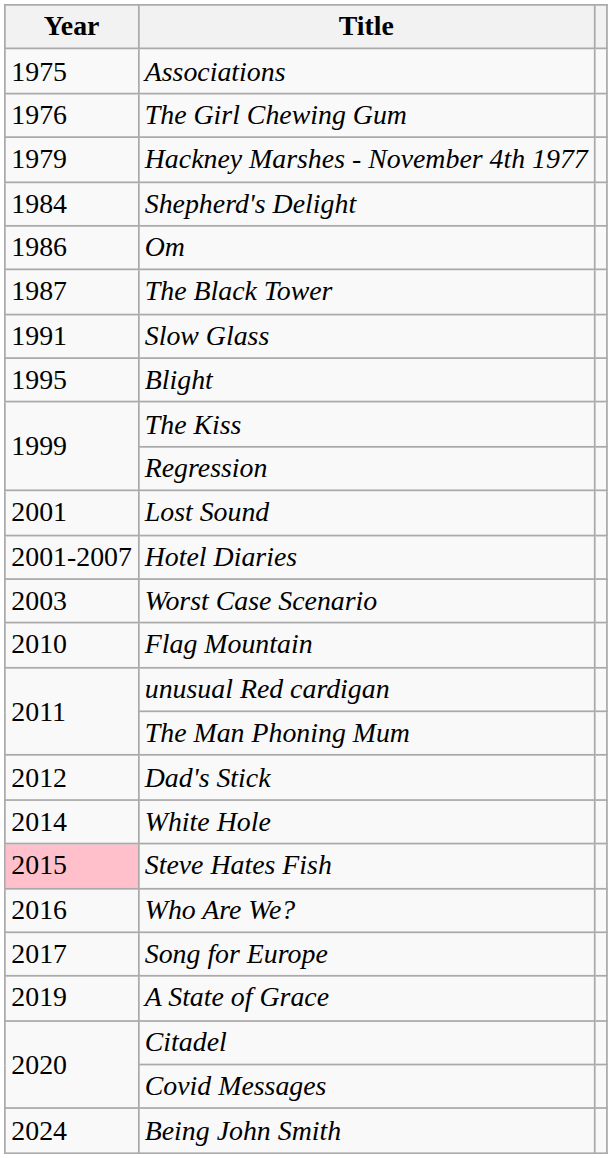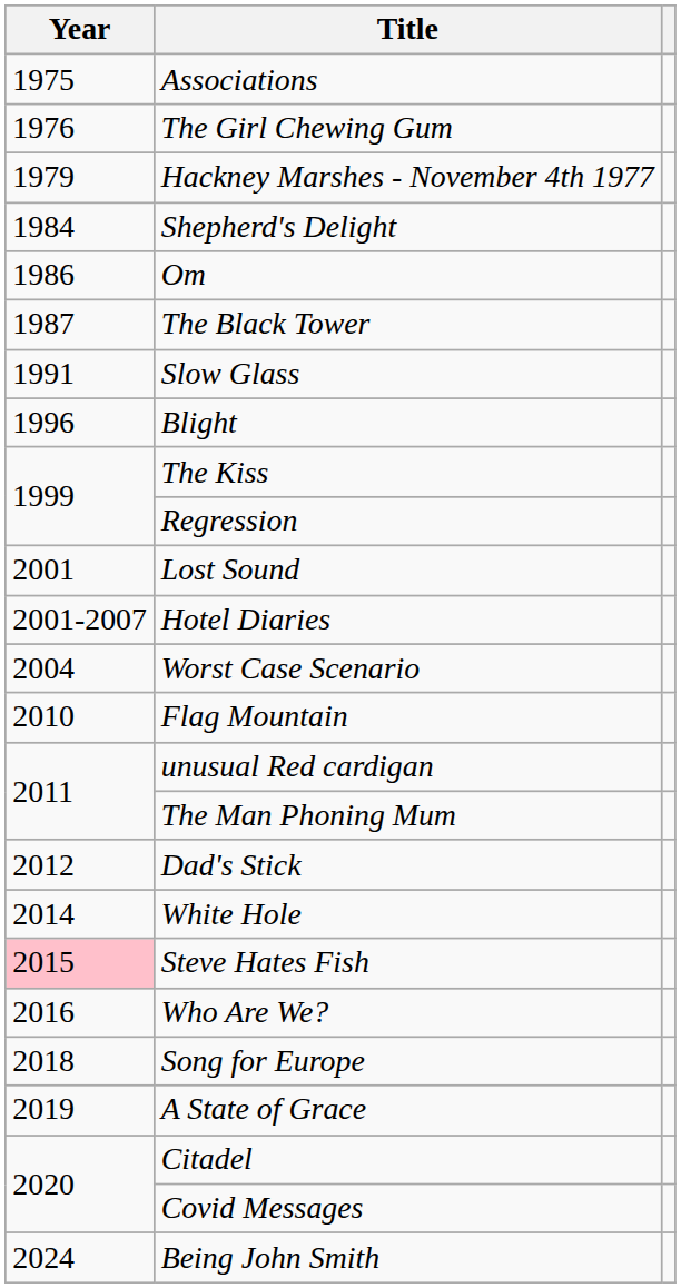Blight | Year: 1995 -> 1996
Worst Case Scenario | Year: 2003 -> 2004
Song for Europe | Year: 2017 -> 2018
